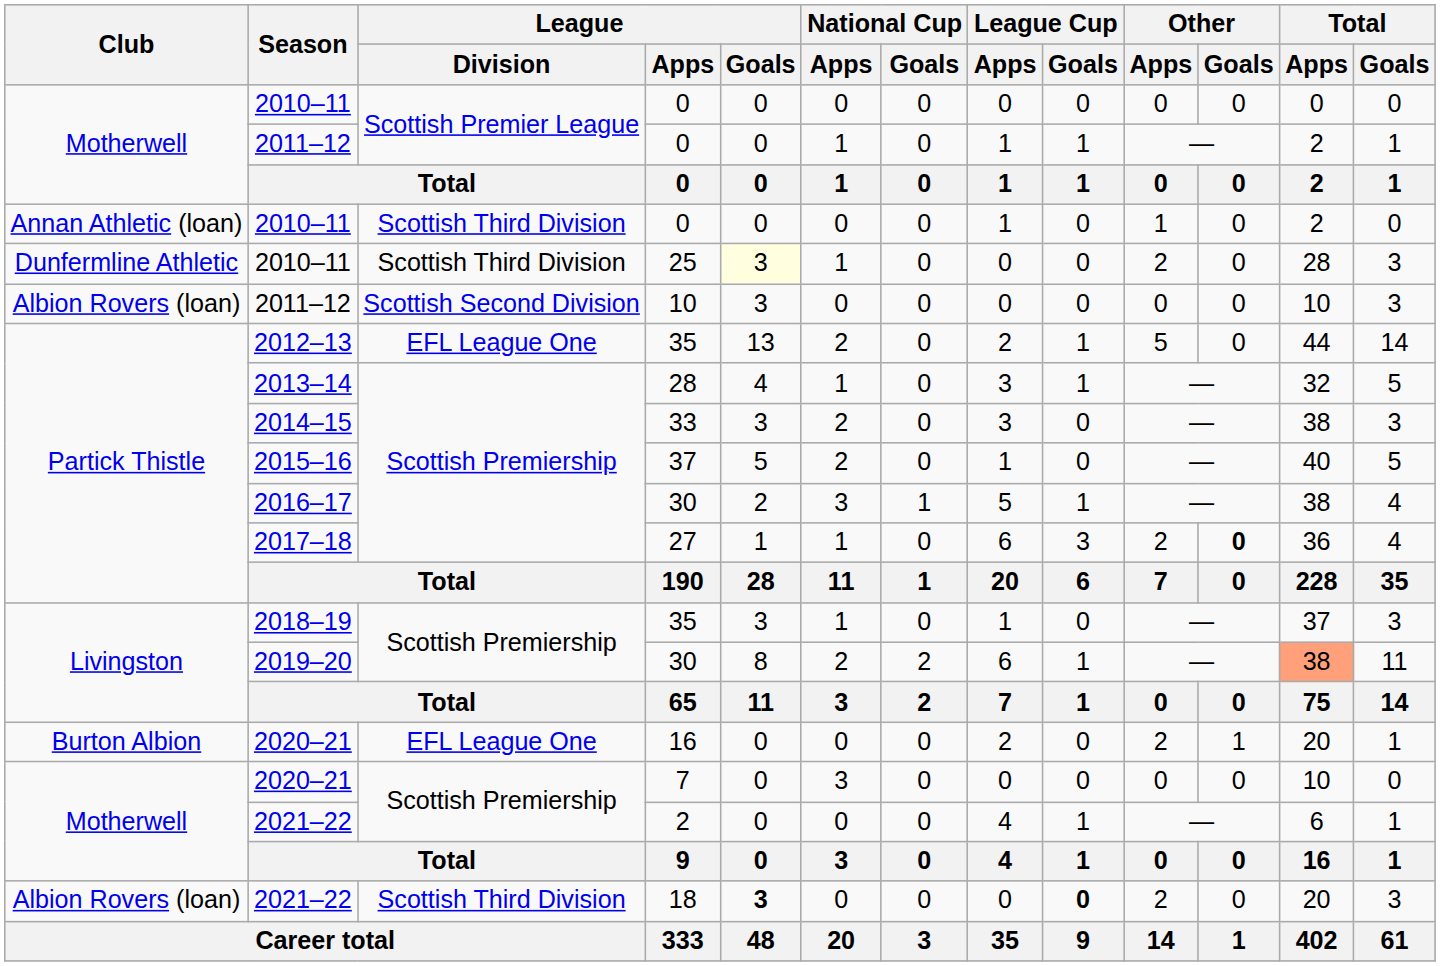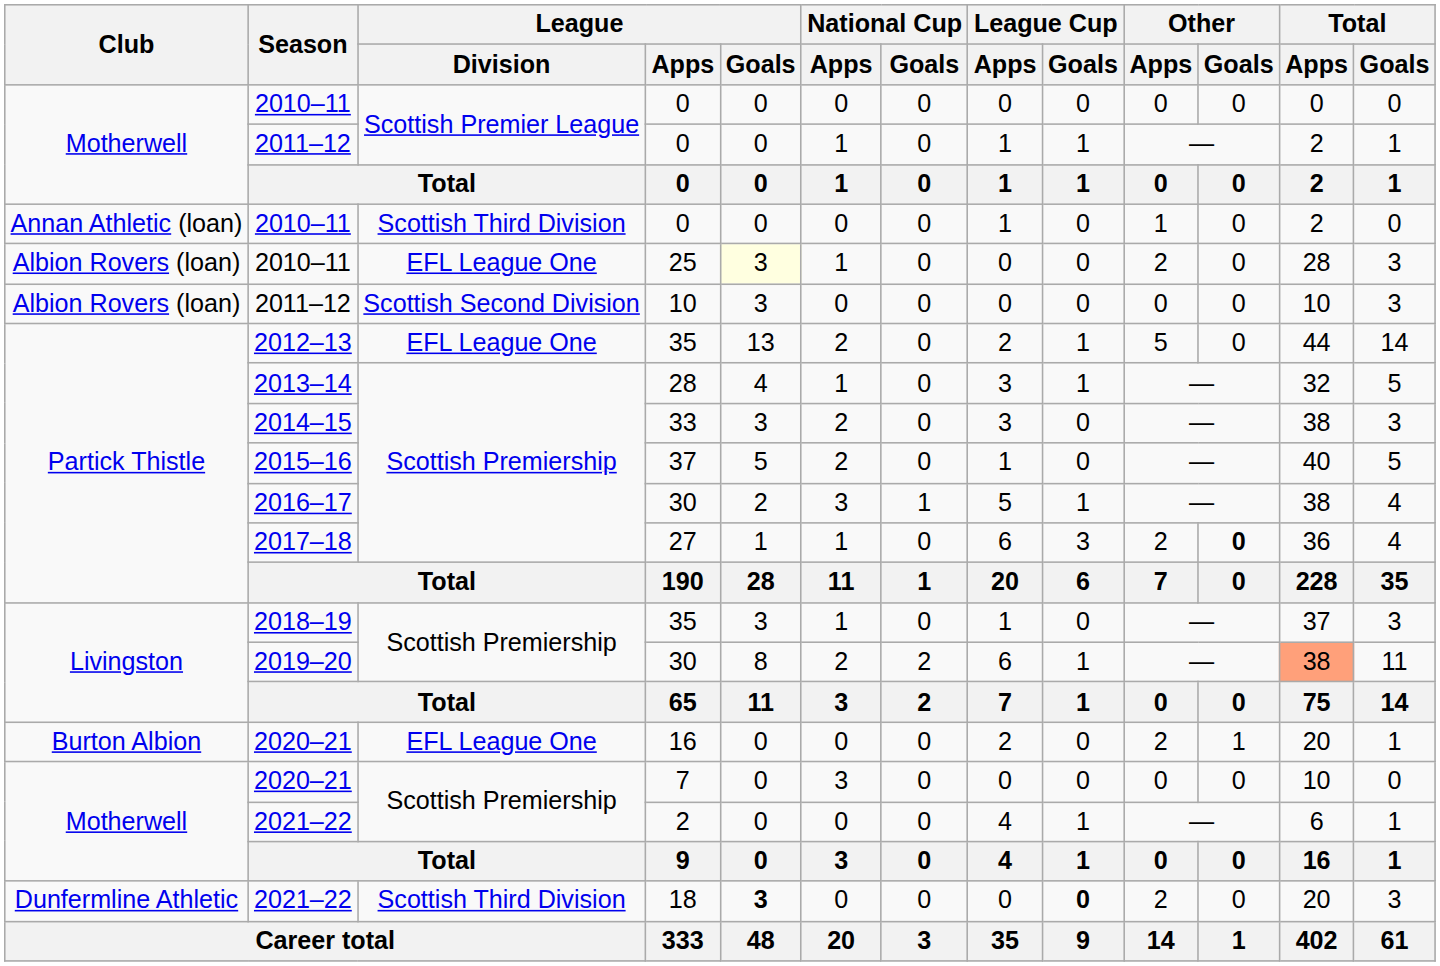25 | Club: Dunfermline Athletic -> Albion Rovers (loan)
25 | League / Division: Scottish Third Division -> EFL League One
18 | Club: Albion Rovers (loan) -> Dunfermline Athletic
